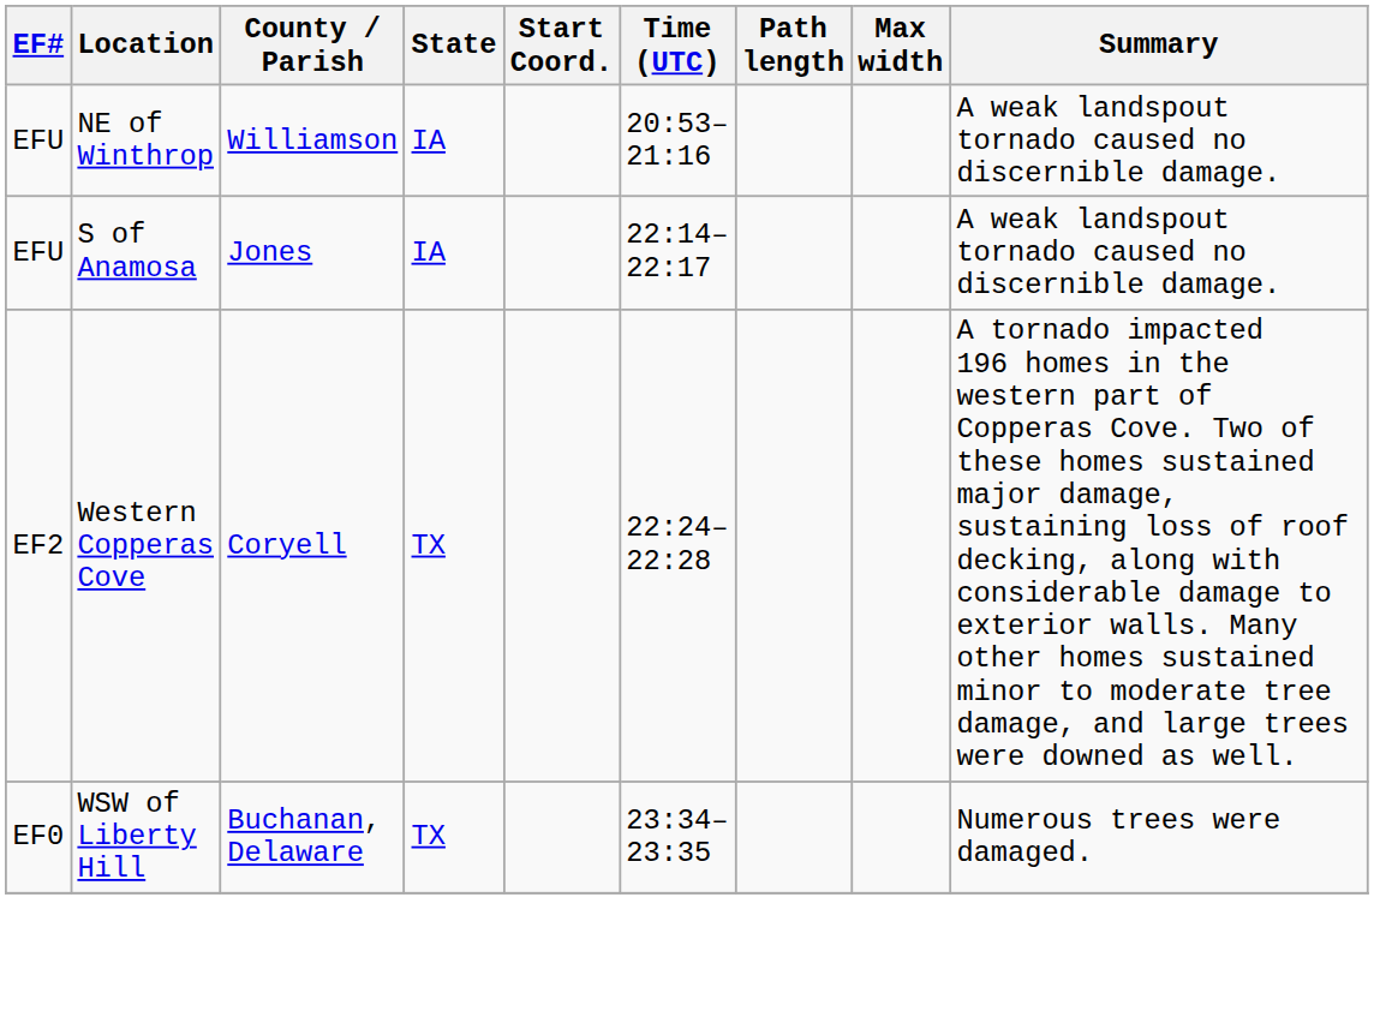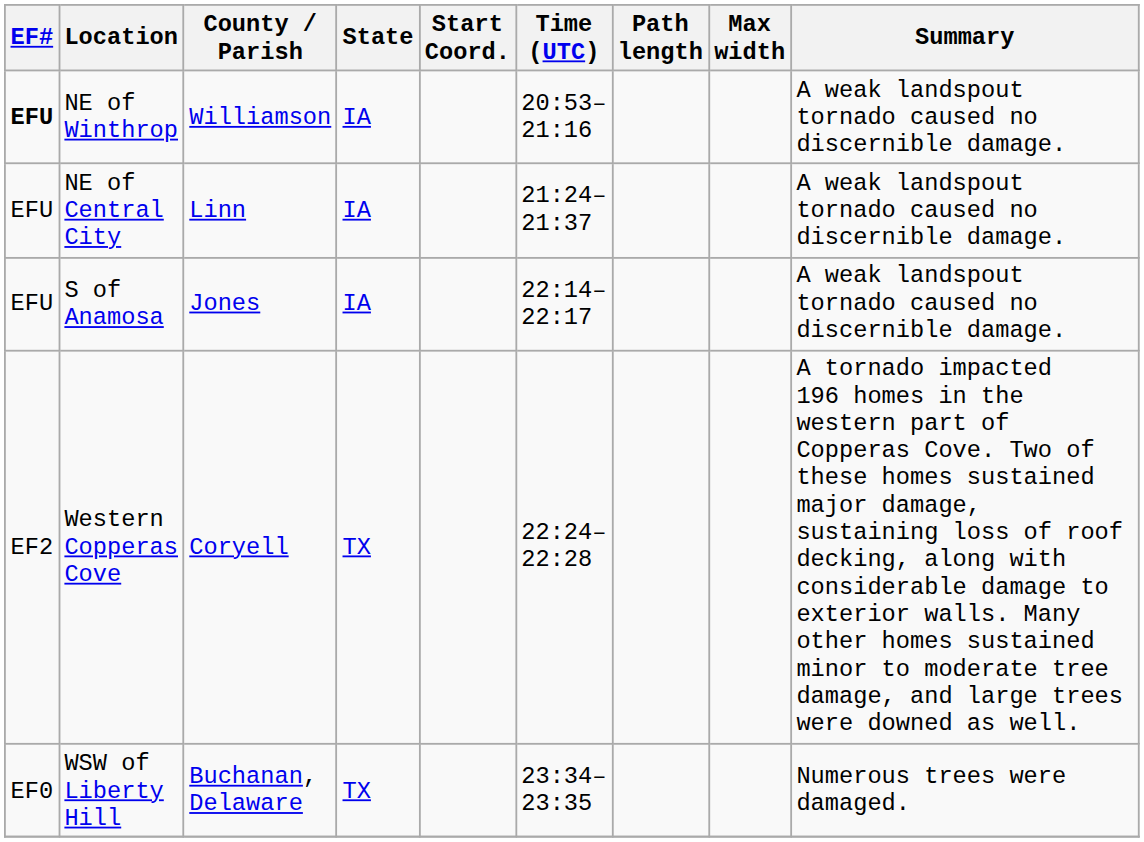NE of Winthrop | EF#: normal -> bold
+ row: EFU | NE of Central City | Linn | IA | 21:24–21:37 | A weak landspout tornado caused no discernible damage.
